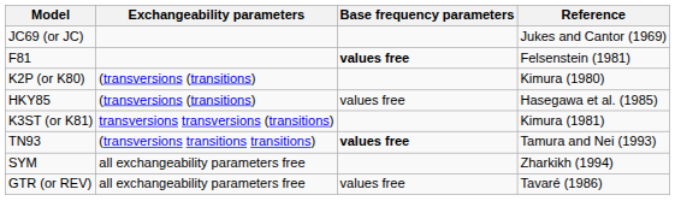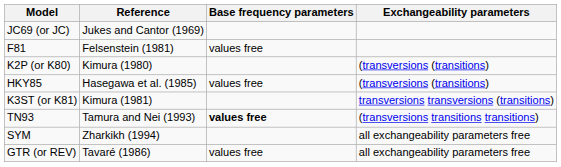columns swapped: Exchangeability parameters <-> Reference
F81 | Base frequency parameters: bold -> normal
